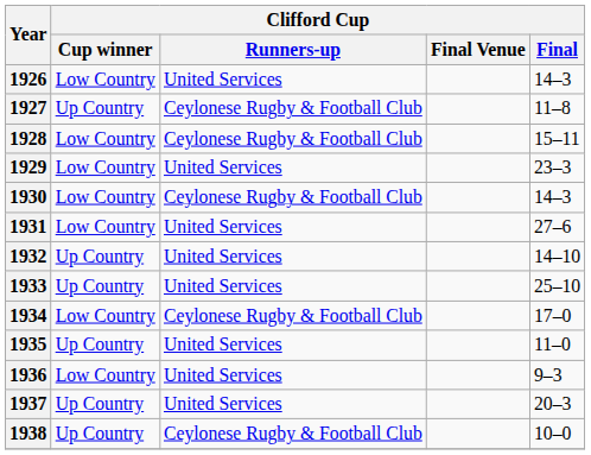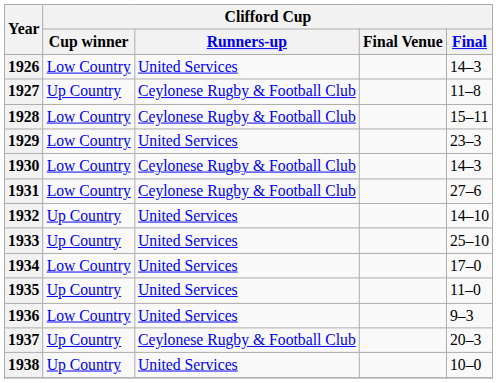1931 | Clifford Cup / Runners-up: United Services -> Ceylonese Rugby & Football Club
1934 | Clifford Cup / Runners-up: Ceylonese Rugby & Football Club -> United Services
1937 | Clifford Cup / Runners-up: United Services -> Ceylonese Rugby & Football Club
1938 | Clifford Cup / Runners-up: Ceylonese Rugby & Football Club -> United Services
